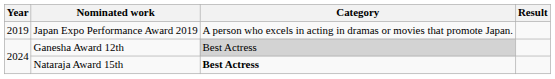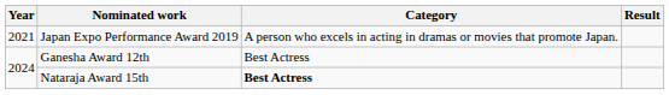Japan Expo Performance Award 2019 | Year: 2019 -> 2021
Ganesha Award 12th | Category: lightgrey background -> no background
